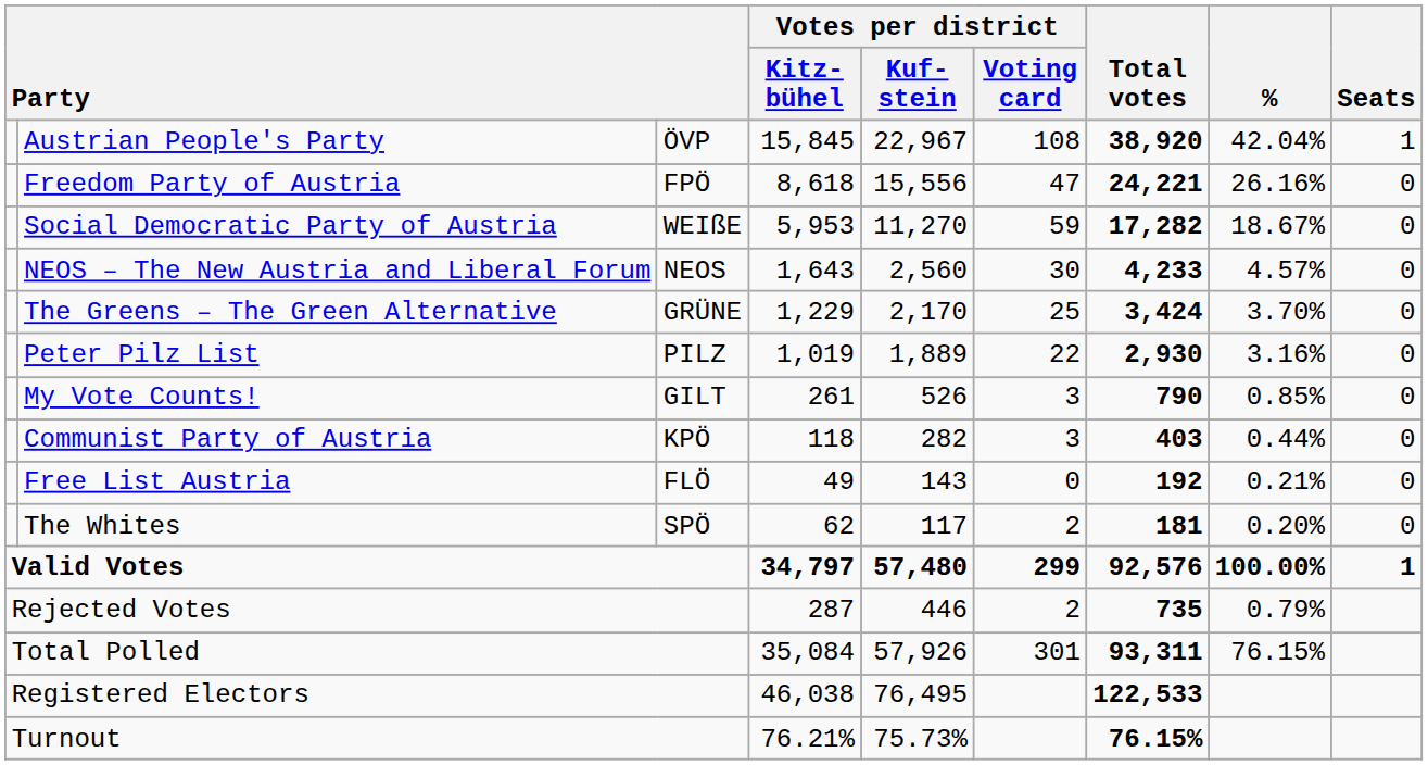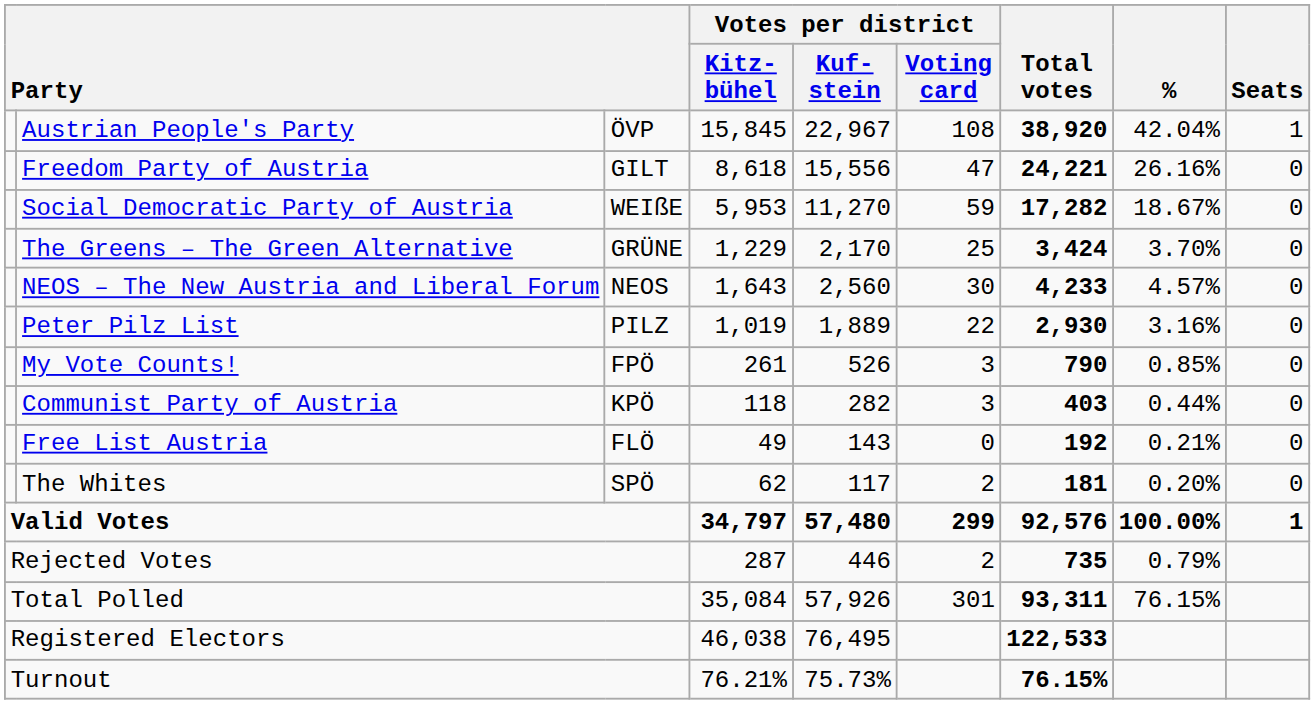Freedom Party of Austria | column 3: FPÖ -> GILT
rows swapped: NEOS – The New Austria and Liberal Forum <-> The Greens – The Green Alternative
My Vote Counts! | column 3: GILT -> FPÖ
